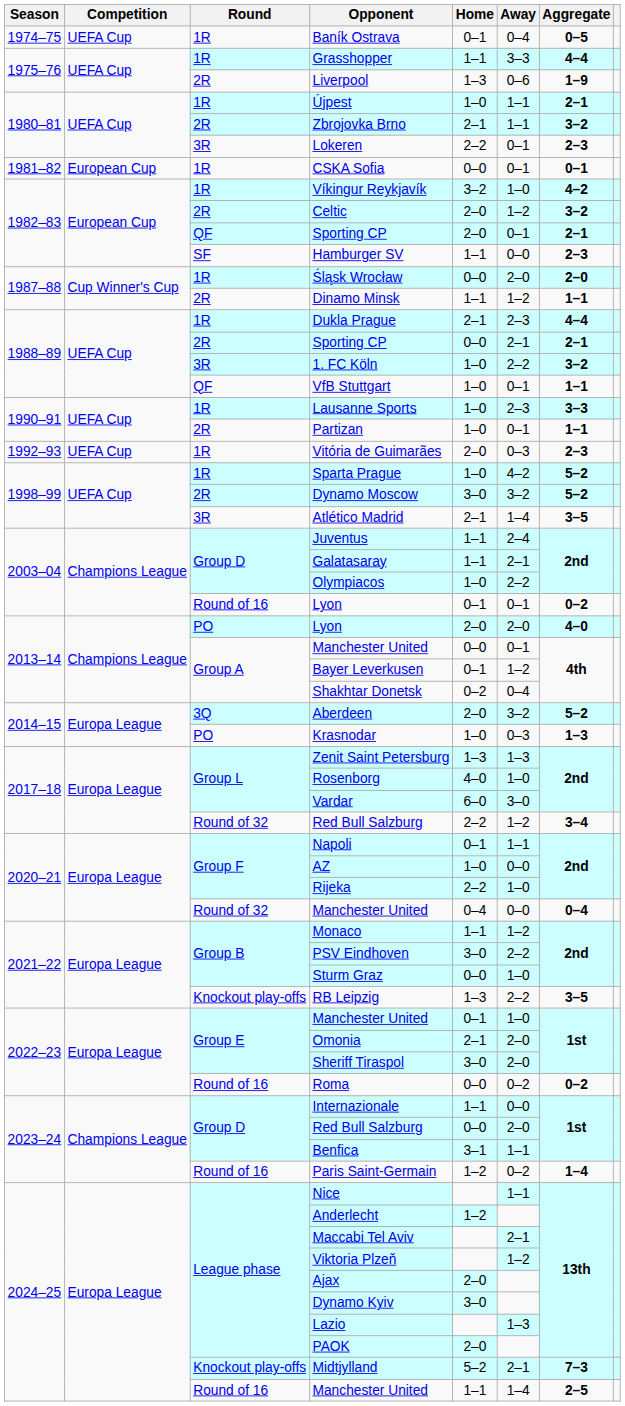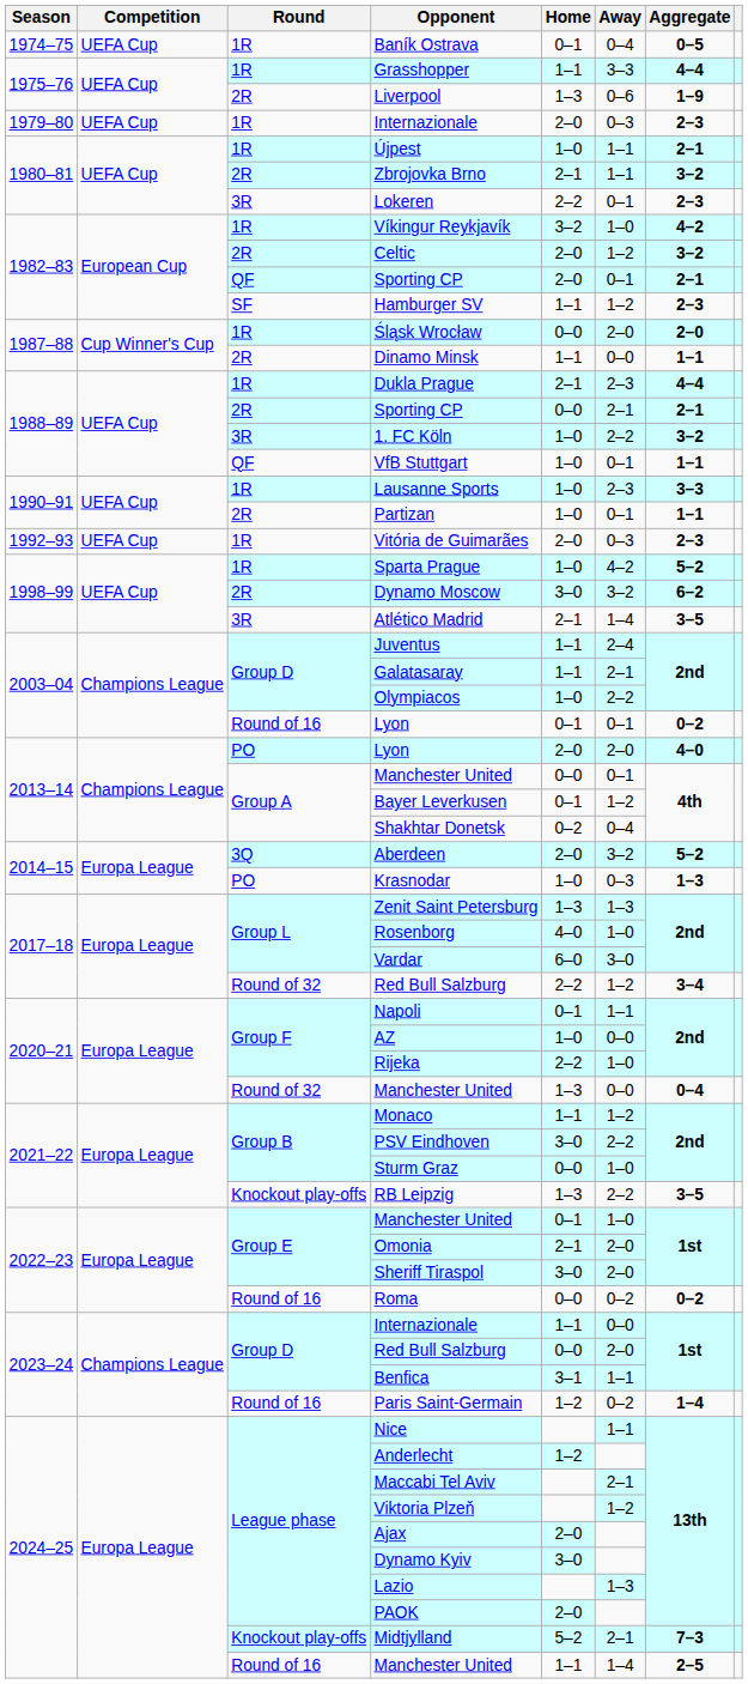+ row: 1979–80 | UEFA Cup | 1R | Internazionale | 2–0 | 0–3 | 2–3
- row: 1981–82 | European Cup | 1R | CSKA Sofia | 0–0 | 0–1 | 0–1
Hamburger SV | Away: 0–0 -> 1–2
Dinamo Minsk | Away: 1–2 -> 0–0
Dynamo Moscow | Aggregate: 5–2 -> 6–2
2020–21 / Manchester United | Home: 0–4 -> 1–3
